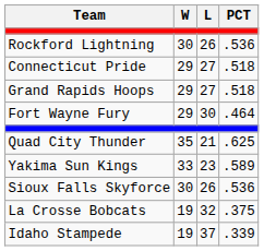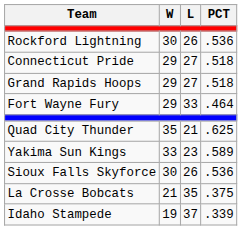Fort Wayne Fury | L: 30 -> 33
La Crosse Bobcats | W: 19 -> 21
La Crosse Bobcats | L: 32 -> 35
